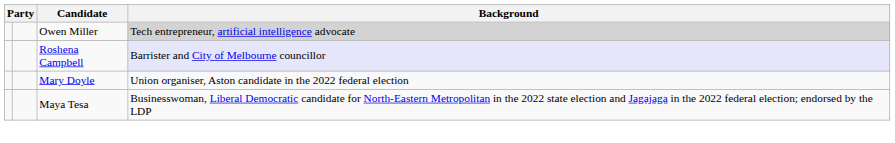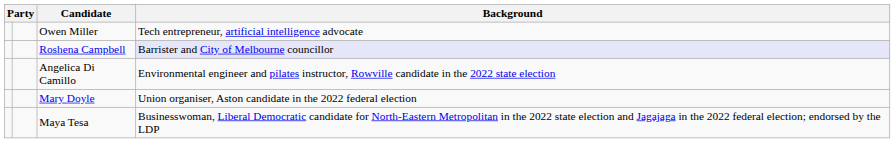Owen Miller | Background: lightgrey background -> no background
+ row: Angelica Di Camillo | Environmental engineer and pilates instructor, Rowville candidate in the 2022 state election
